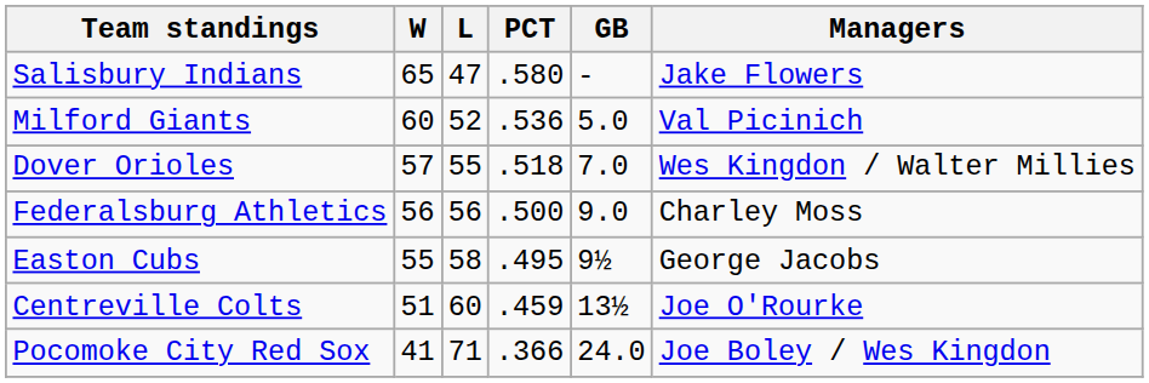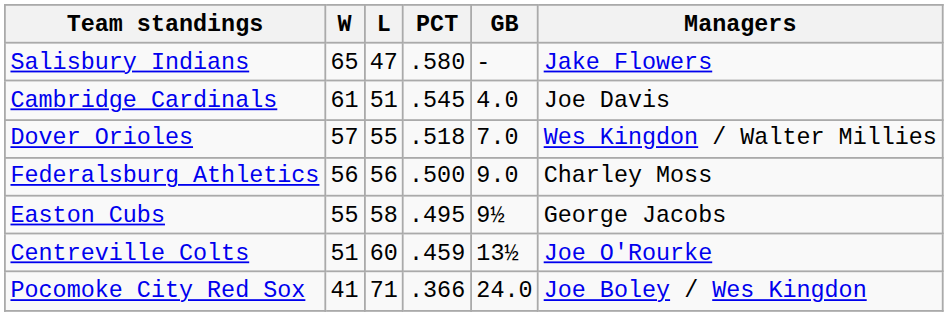+ row: Cambridge Cardinals | 61 | 51 | .545 | 4.0 | Joe Davis
- row: Milford Giants | 60 | 52 | .536 | 5.0 | Val Picinich
